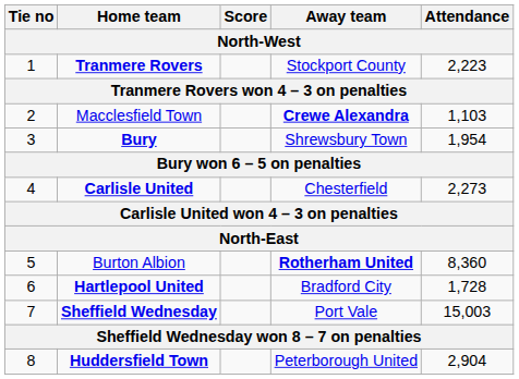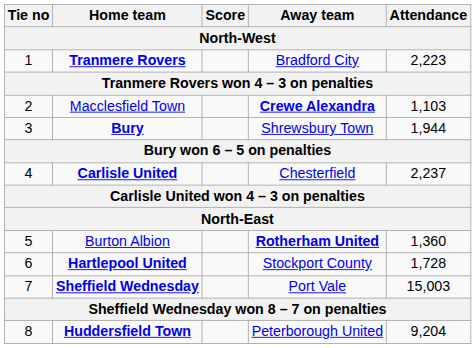Tranmere Rovers | Away team: Stockport County -> Bradford City
Bury | Attendance: 1,954 -> 1,944
Carlisle United | Attendance: 2,273 -> 2,237
Burton Albion | Attendance: 8,360 -> 1,360
Hartlepool United | Away team: Bradford City -> Stockport County
Huddersfield Town | Attendance: 2,904 -> 9,204
